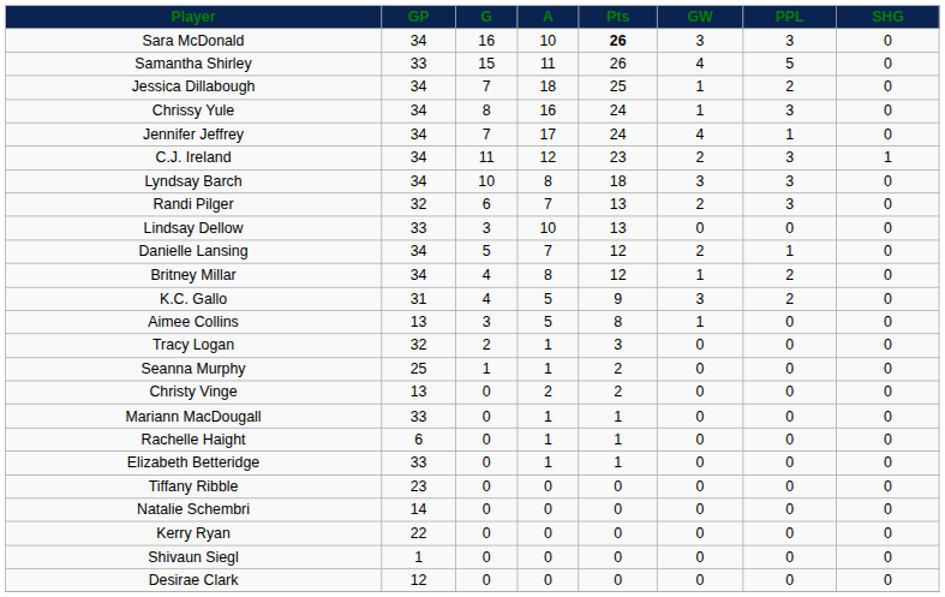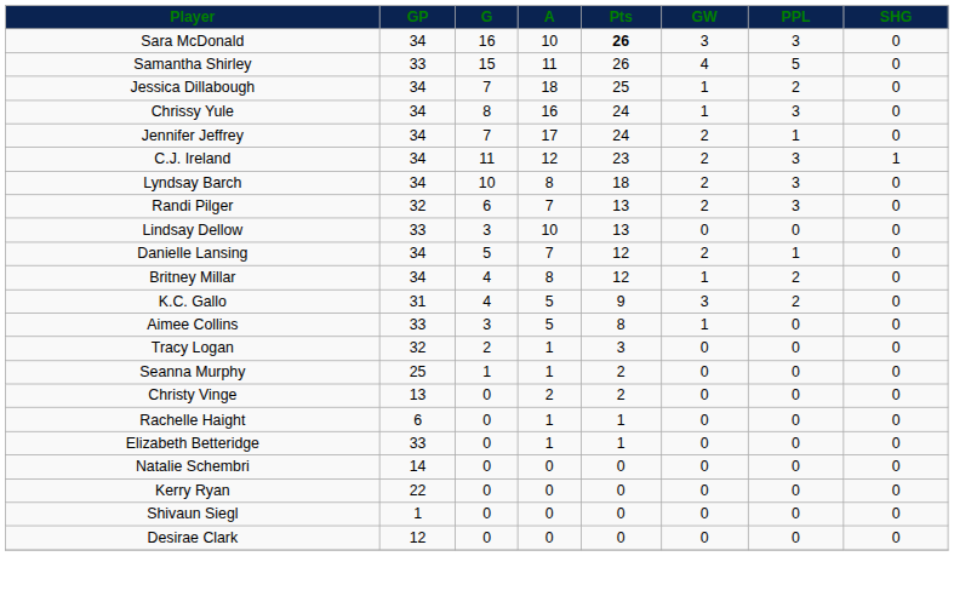Jennifer Jeffrey | GW: 4 -> 2
Lyndsay Barch | GW: 3 -> 2
Aimee Collins | GP: 13 -> 33
- row: Mariann MacDougall | 33 | 0 | 1 | 1 | 0 | 0 | 0
- row: Tiffany Ribble | 23 | 0 | 0 | 0 | 0 | 0 | 0
